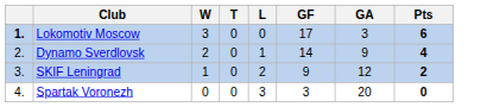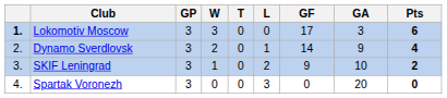+ column: GP | 3 | 3 | 3 | 3
SKIF Leningrad | GA: 12 -> 10
Spartak Voronezh | GF: 3 -> 0
